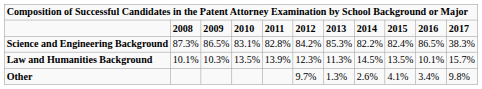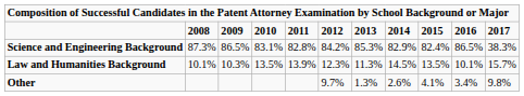Science and Engineering Background | column 8: 82.2% -> 82.9%
